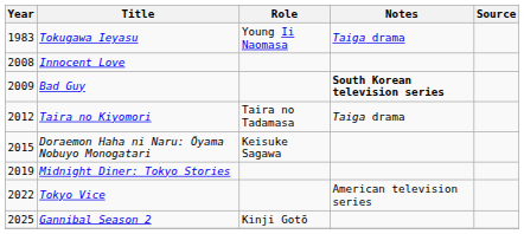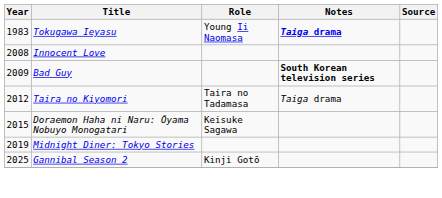Tokugawa Ieyasu | Notes: normal -> bold
- row: 2022 | Tokyo Vice | American television series
